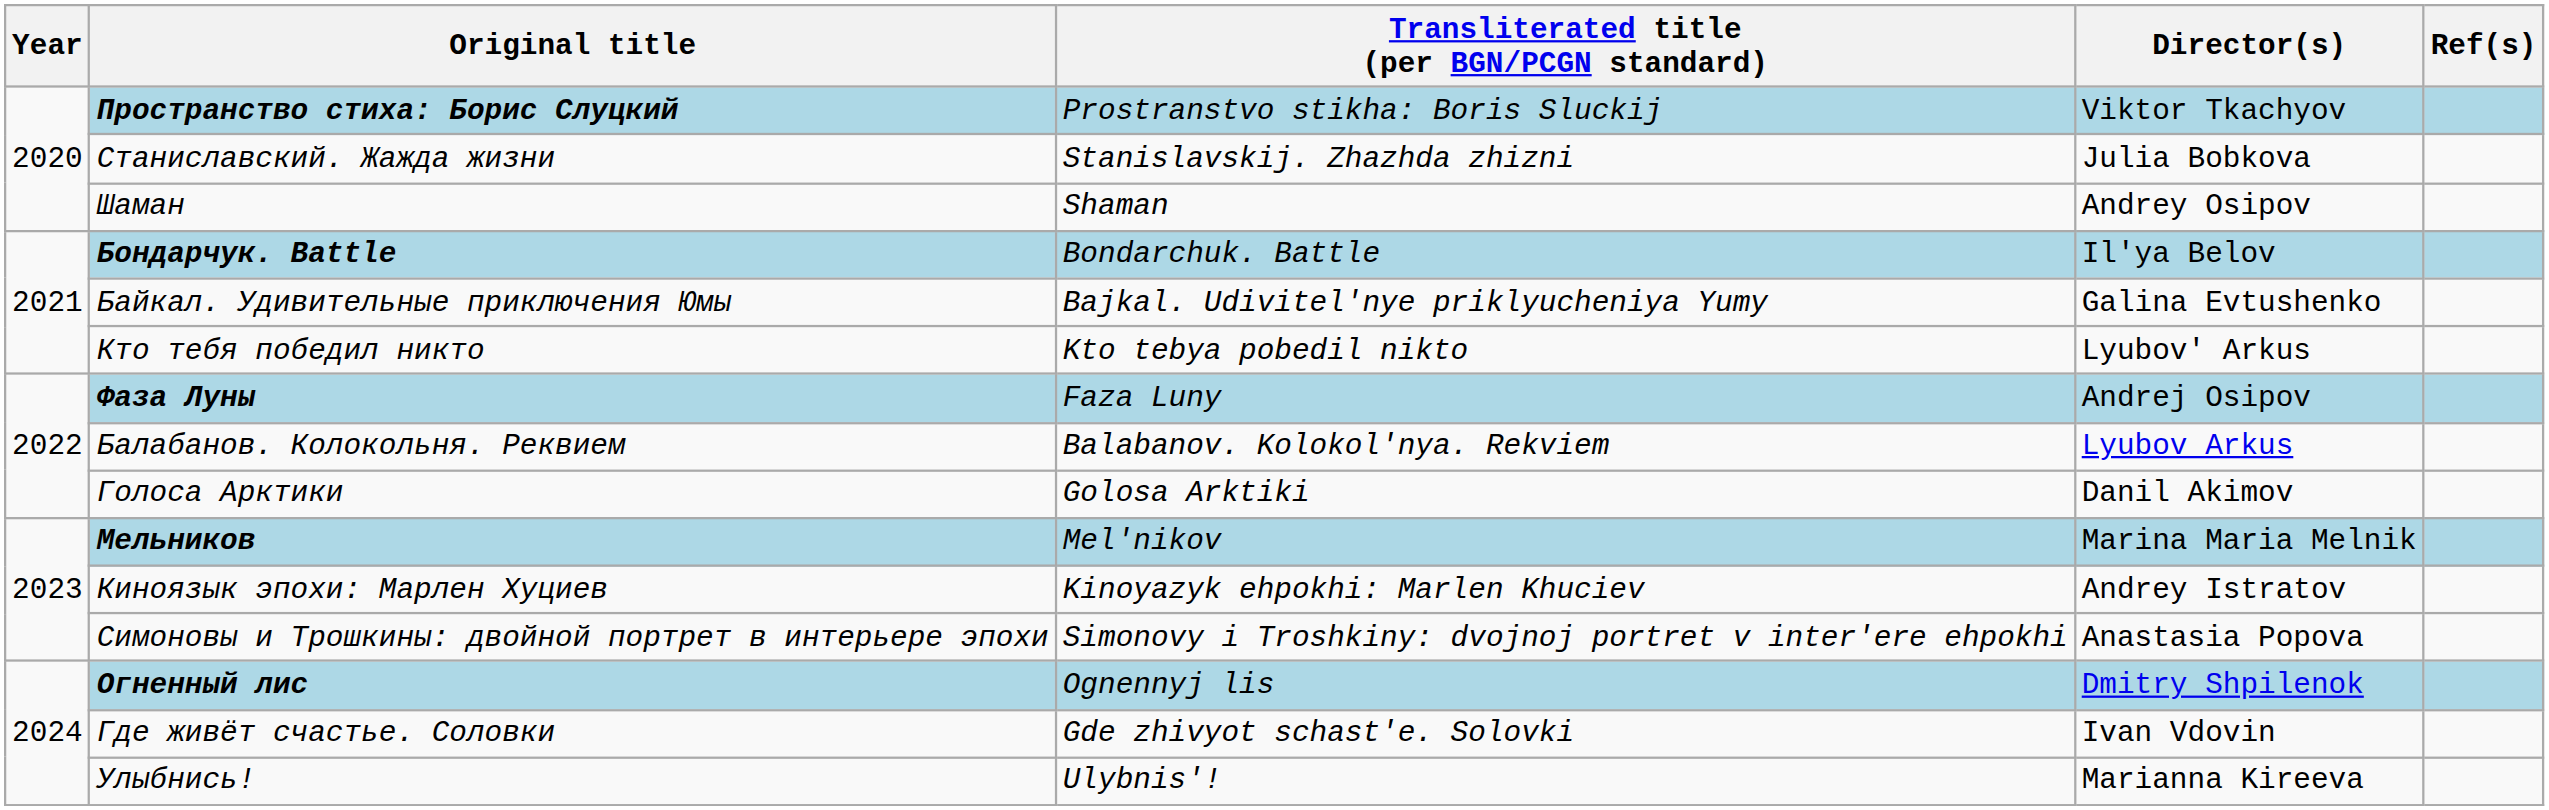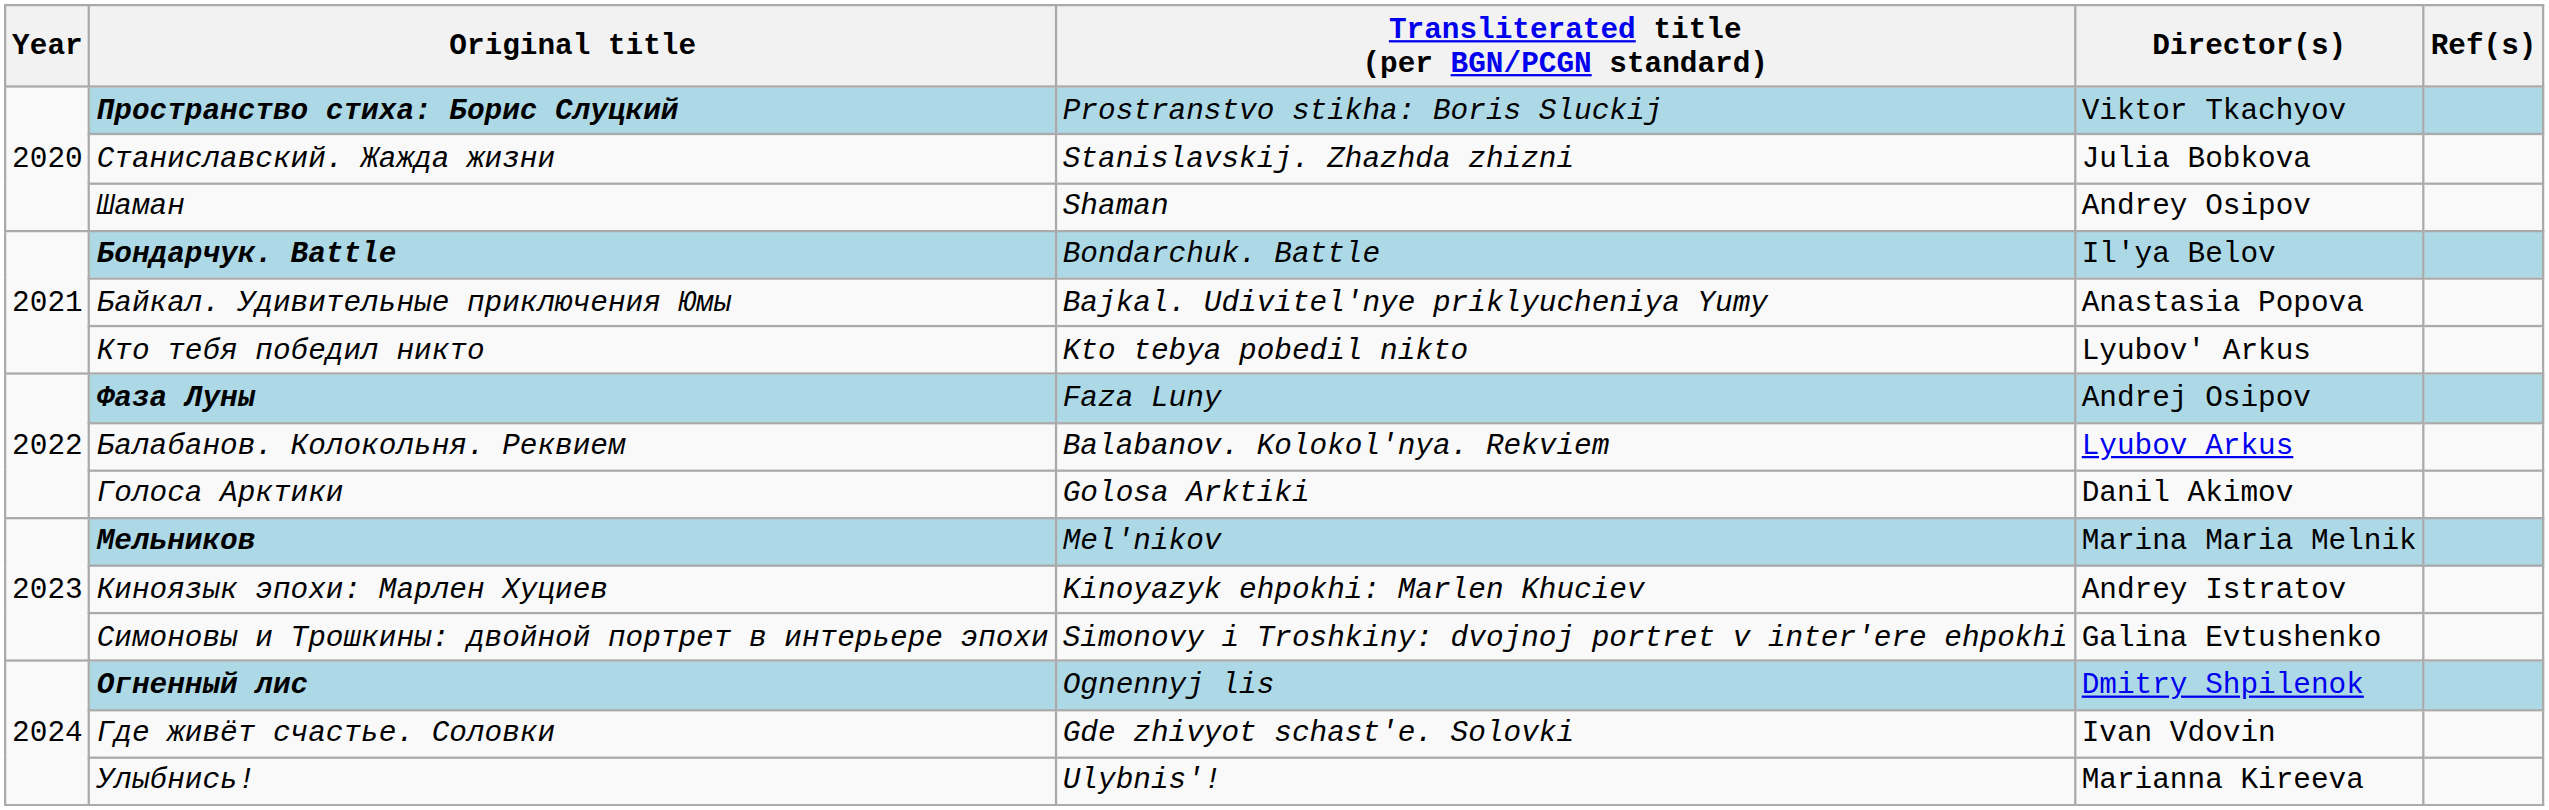Байкал. Удивительные приключения Юмы | Director(s): Galina Evtushenko -> Anastasia Popova
Симоновы и Трошкины: двойной портрет в интерьере эпохи | Director(s): Anastasia Popova -> Galina Evtushenko
